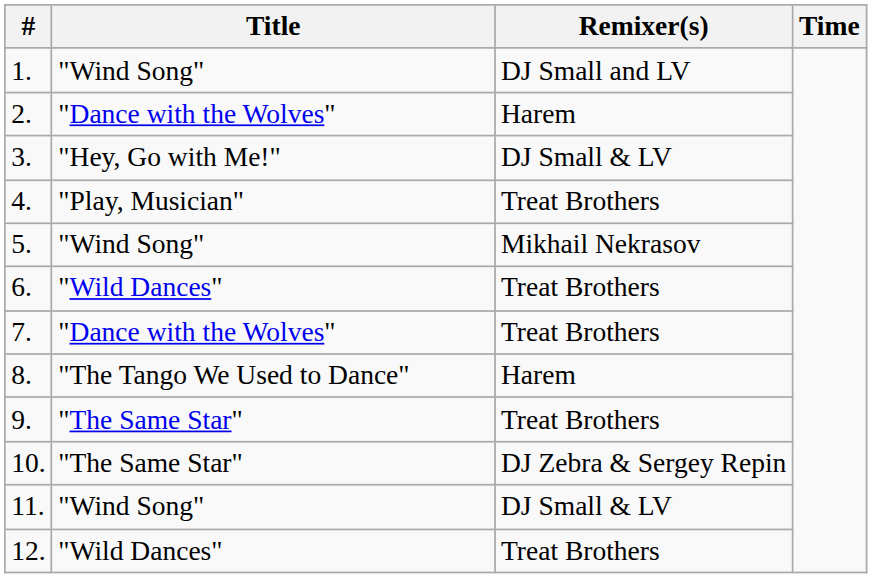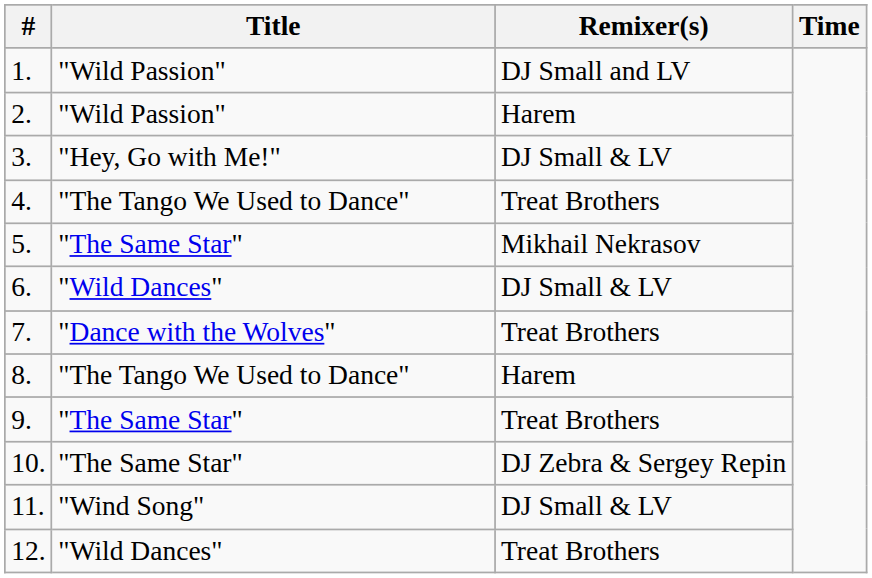1. | Title: "Wind Song" -> "Wild Passion"
2. | Title: "Dance with the Wolves" -> "Wild Passion"
4. | Title: "Play, Musician" -> "The Tango We Used to Dance"
5. | Title: "Wind Song" -> "The Same Star"
6. | Remixer(s): Treat Brothers -> DJ Small & LV
